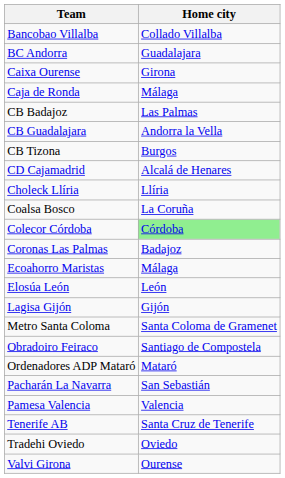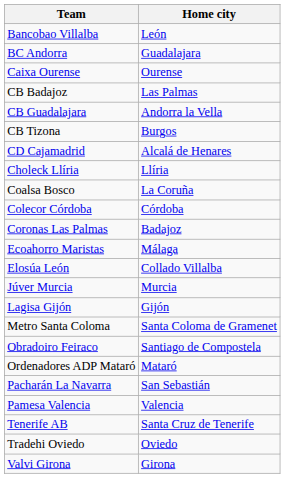Bancobao Villalba | Home city: Collado Villalba -> León
Caixa Ourense | Home city: Girona -> Ourense
- row: Caja de Ronda | Málaga
Colecor Córdoba | Home city: lightgreen background -> no background
Elosúa León | Home city: León -> Collado Villalba
+ row: Júver Murcia | Murcia
Valvi Girona | Home city: Ourense -> Girona
